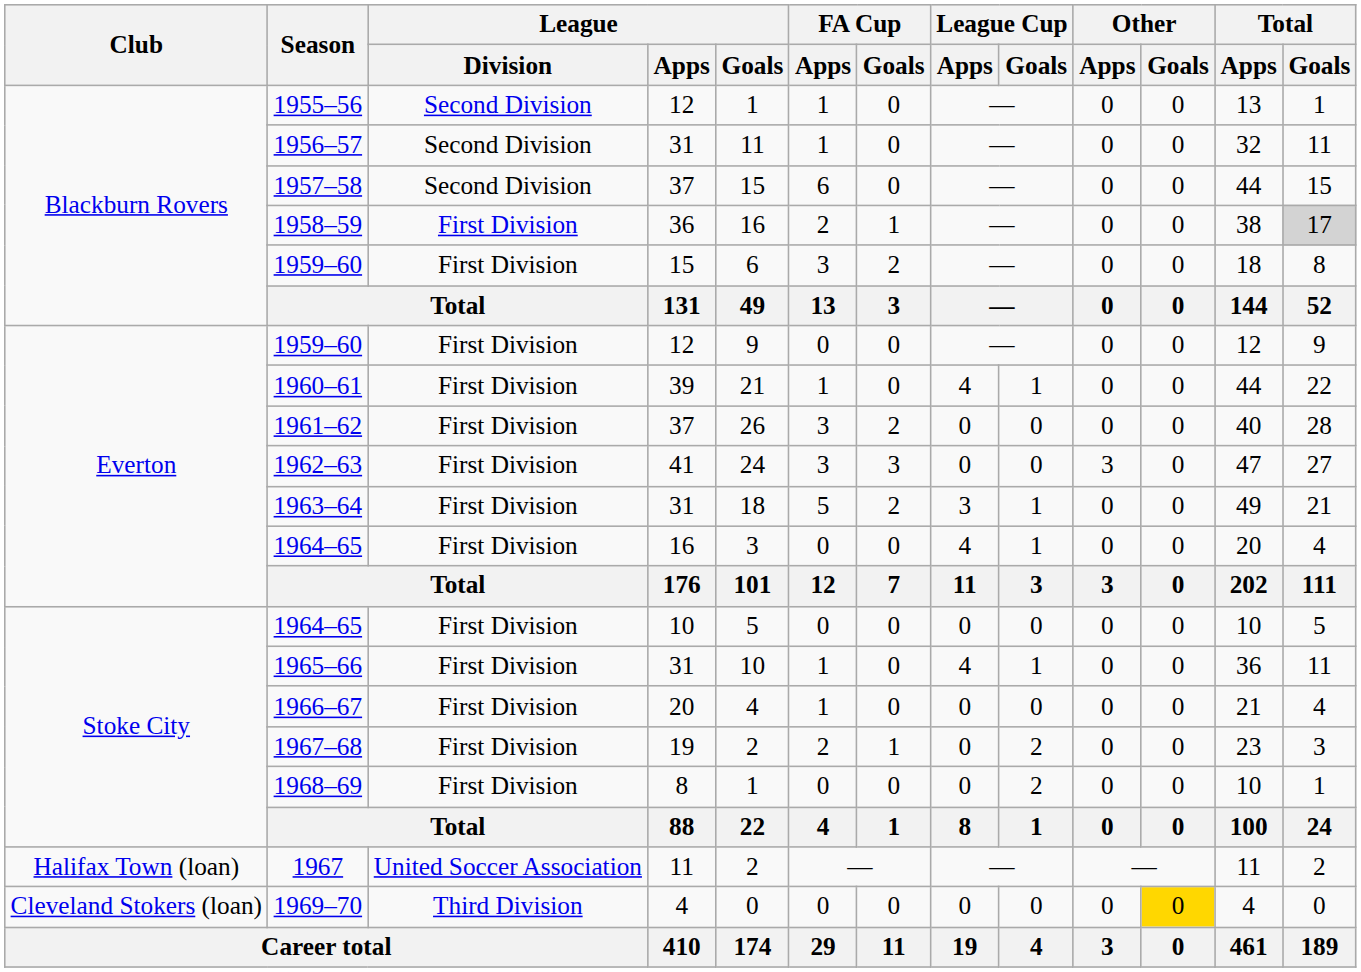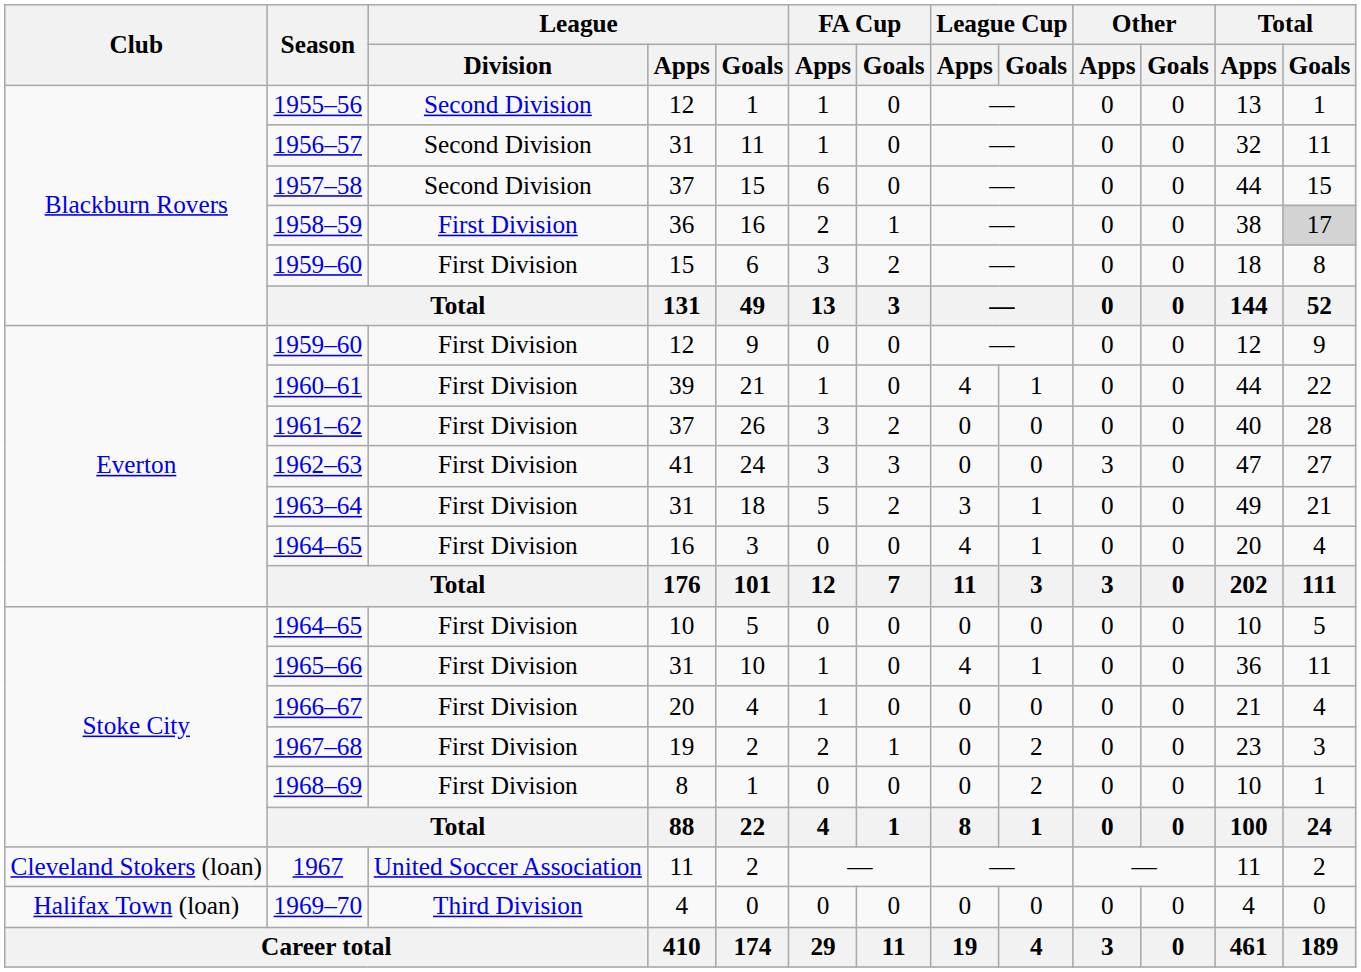1967 | Club: Halifax Town (loan) -> Cleveland Stokers (loan)
1969–70 | Club: Cleveland Stokers (loan) -> Halifax Town (loan)
1969–70 | Other / Goals: gold background -> no background
